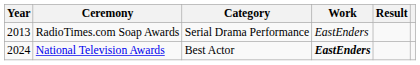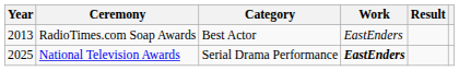RadioTimes.com Soap Awards | Category: Serial Drama Performance -> Best Actor
National Television Awards | Year: 2024 -> 2025
National Television Awards | Category: Best Actor -> Serial Drama Performance
